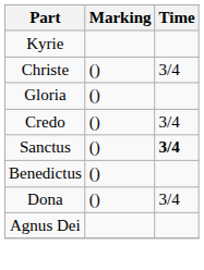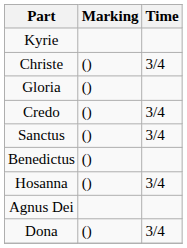Sanctus | Time: bold -> normal
+ row: Hosanna | () | 3/4
rows swapped: Agnus Dei <-> Dona
